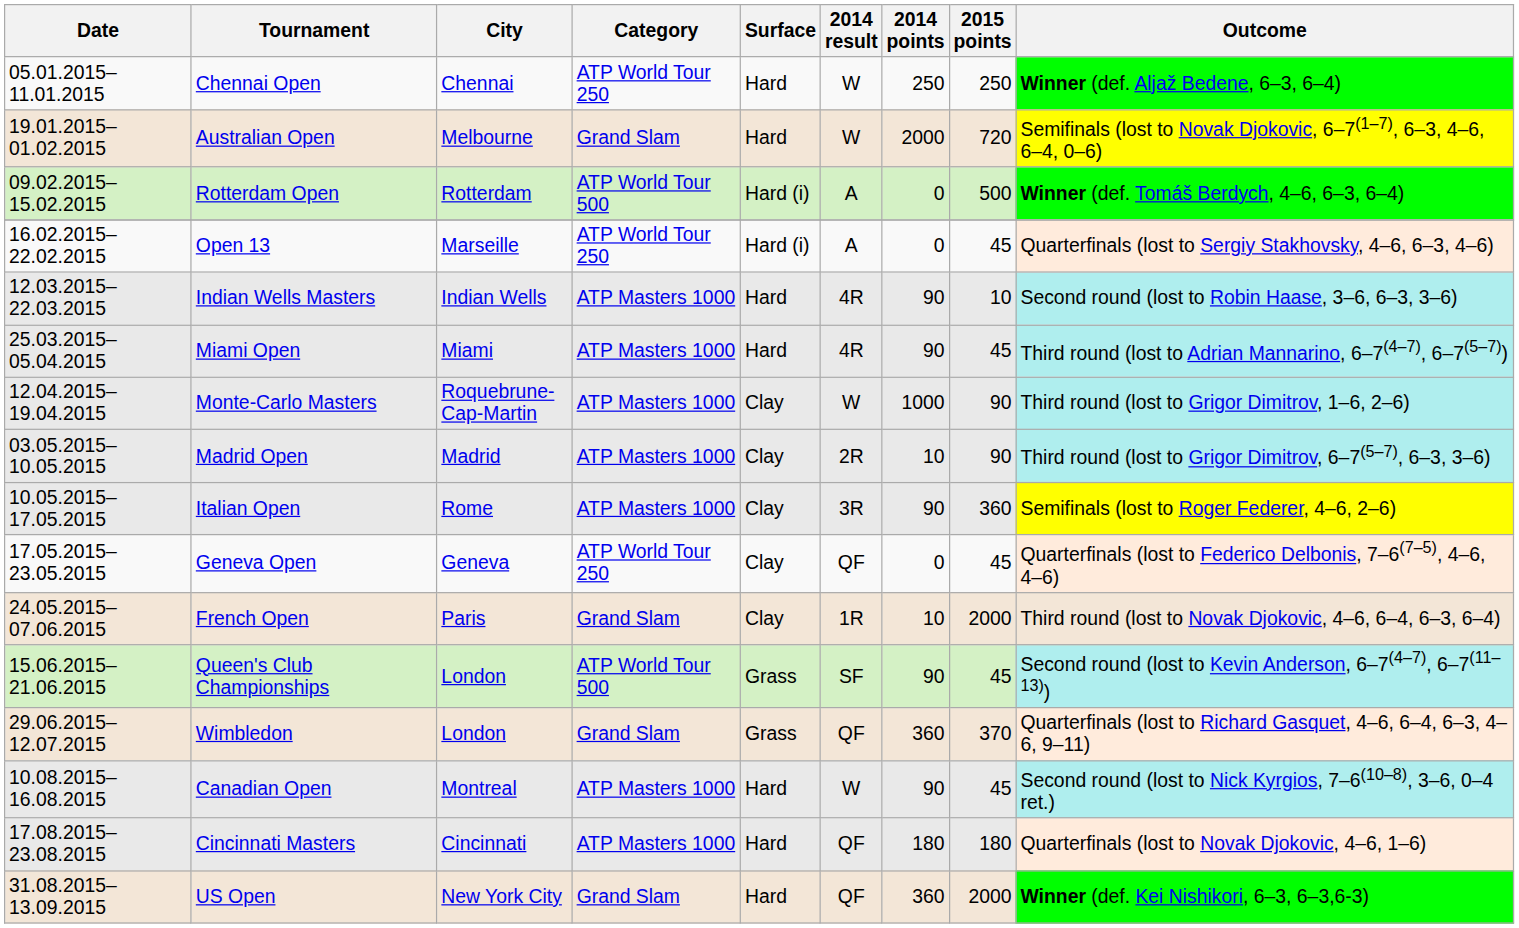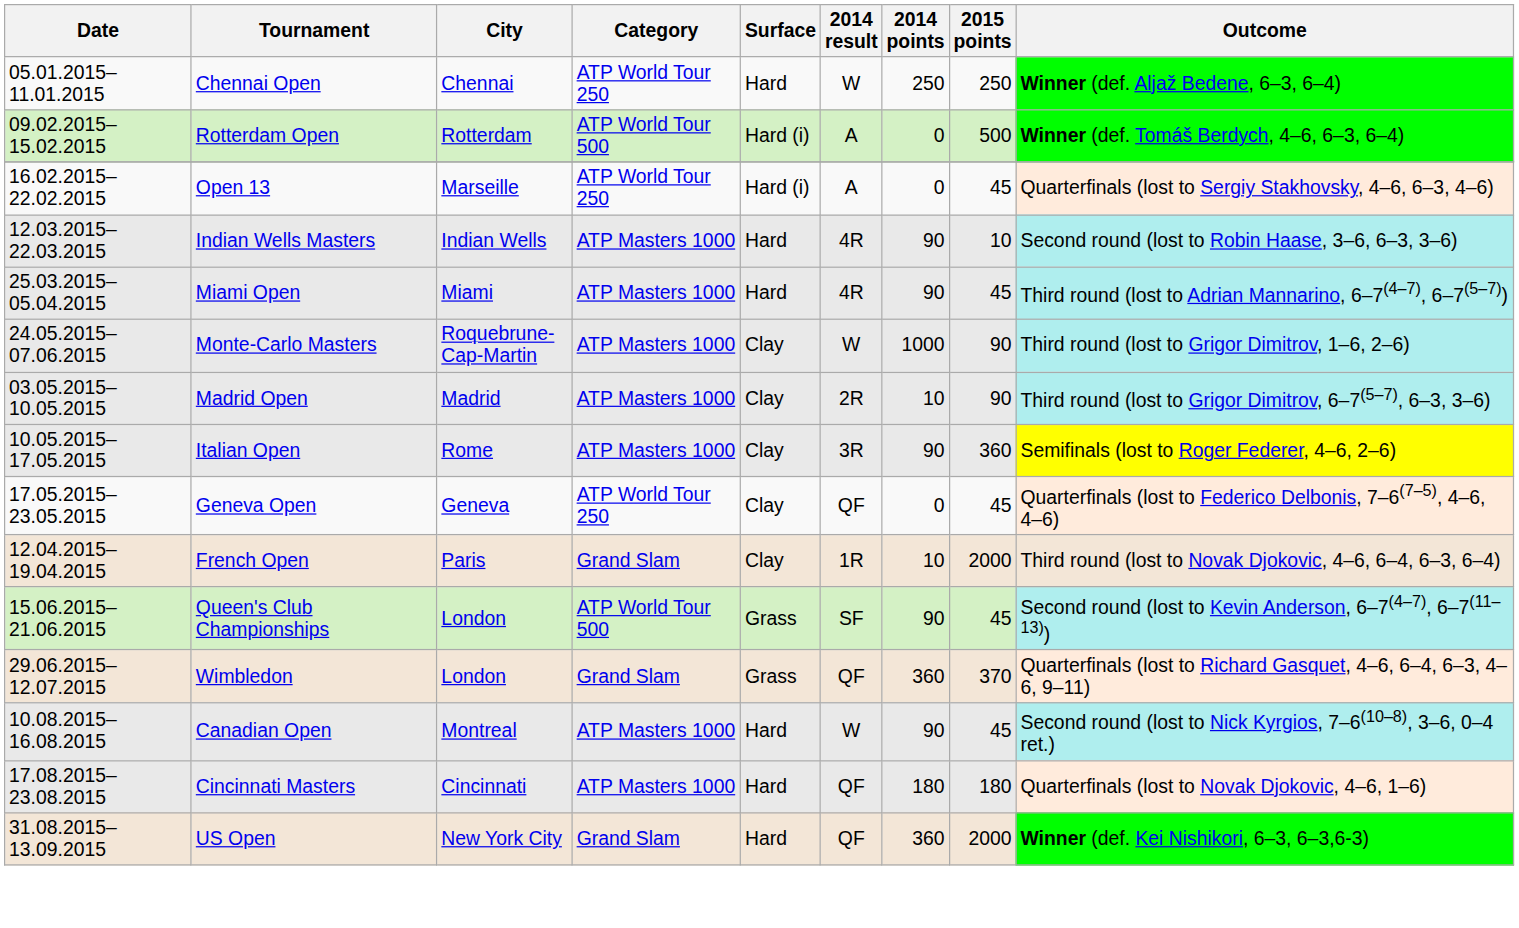- row: 19.01.2015–01.02.2015 | Australian Open | Melbourne | Grand Slam | Hard | W | 2000 | 720 | Semifinals (lost to Novak Djokovic, 6–7(1–7), 6–3, 4–6, 6–4, 0–6)
Monte-Carlo Masters | Date: 12.04.2015–19.04.2015 -> 24.05.2015–07.06.2015
French Open | Date: 24.05.2015–07.06.2015 -> 12.04.2015–19.04.2015
